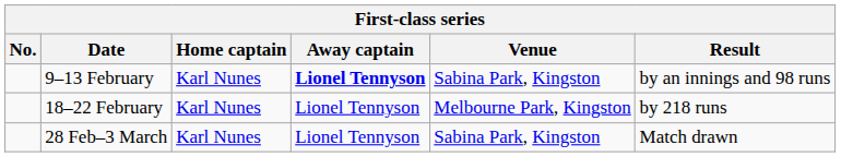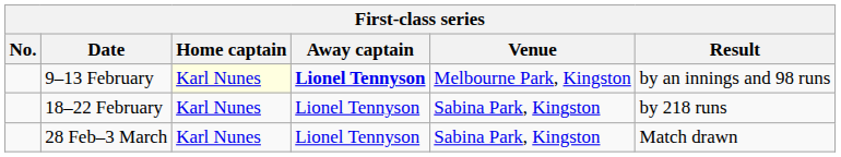9–13 February | Home captain: no background -> lightyellow background
9–13 February | Venue: Sabina Park, Kingston -> Melbourne Park, Kingston
18–22 February | Venue: Melbourne Park, Kingston -> Sabina Park, Kingston
